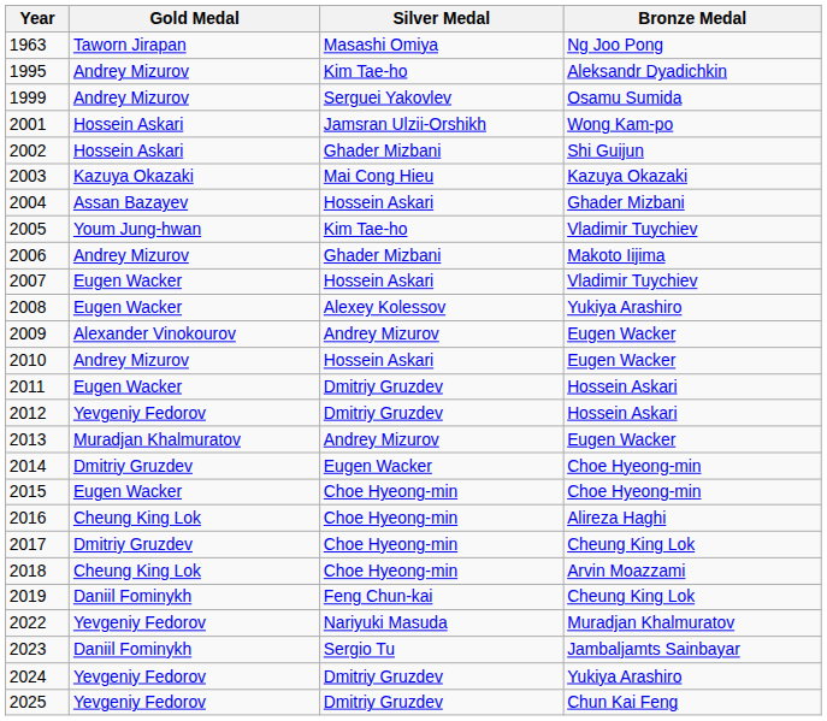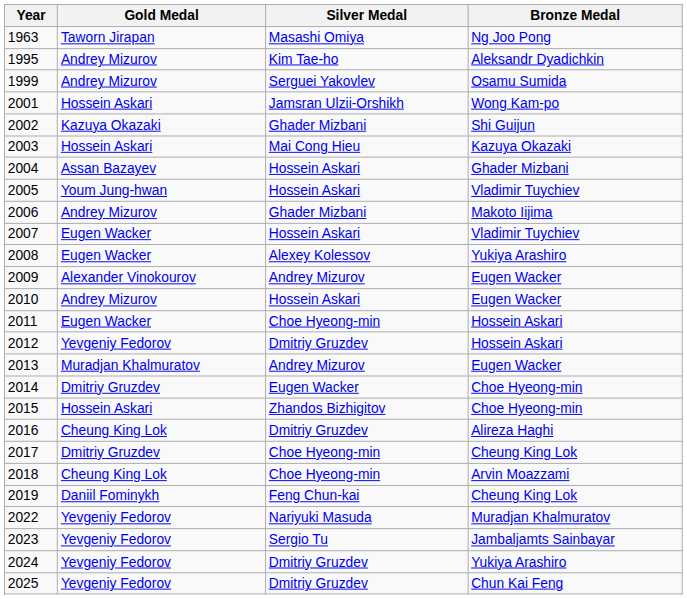2002 | Gold Medal: Hossein Askari -> Kazuya Okazaki
2003 | Gold Medal: Kazuya Okazaki -> Hossein Askari
2005 | Silver Medal: Kim Tae-ho -> Hossein Askari
2011 | Silver Medal: Dmitriy Gruzdev -> Choe Hyeong-min
2015 | Gold Medal: Eugen Wacker -> Hossein Askari
2015 | Silver Medal: Choe Hyeong-min -> Zhandos Bizhigitov
2016 | Silver Medal: Choe Hyeong-min -> Dmitriy Gruzdev
2023 | Gold Medal: Daniil Fominykh -> Yevgeniy Fedorov
